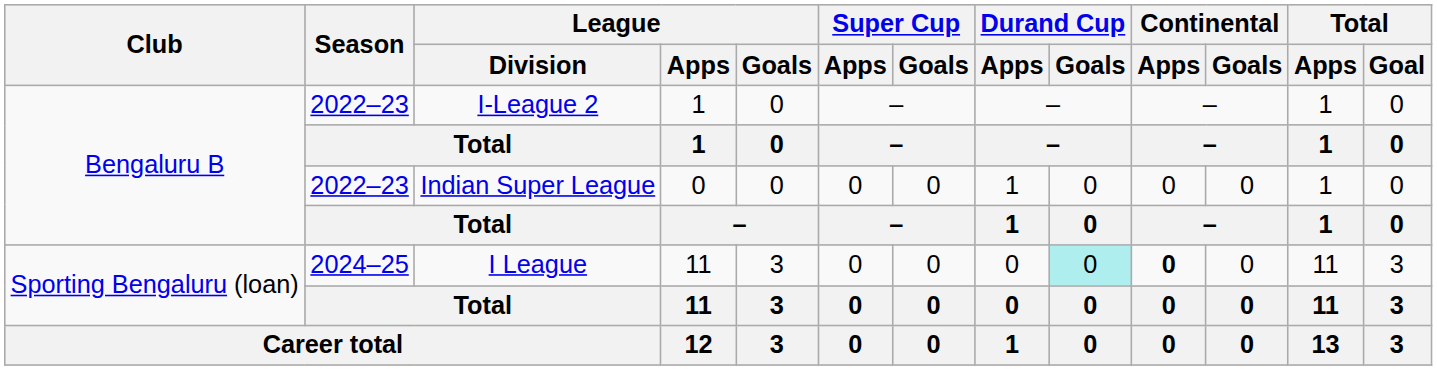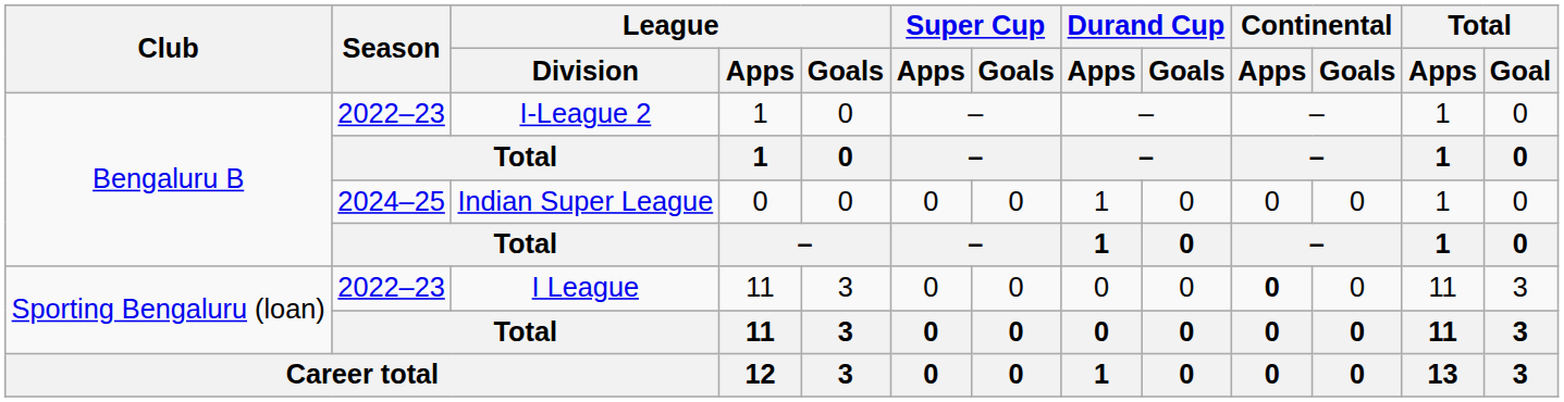Indian Super League | Season: 2022–23 -> 2024–25
I League | Season: 2024–25 -> 2022–23
I League | Durand Cup / Goals: paleturquoise background -> no background
